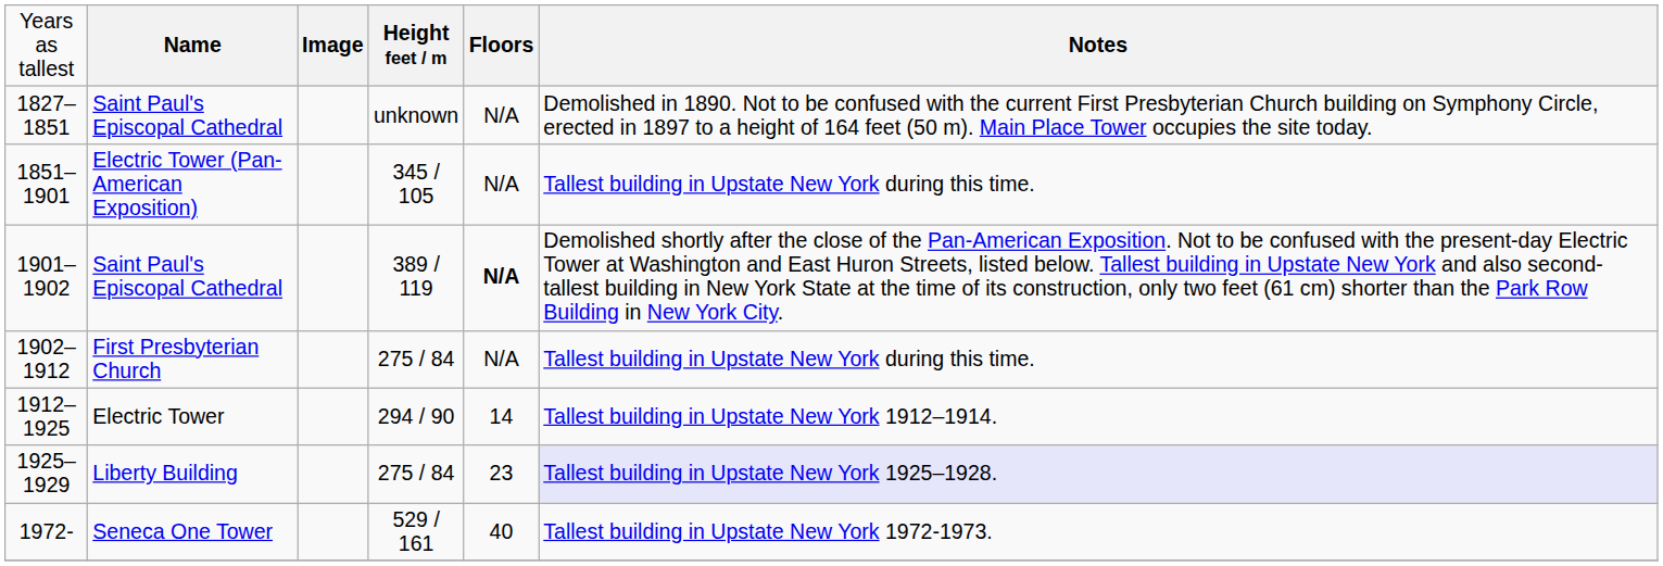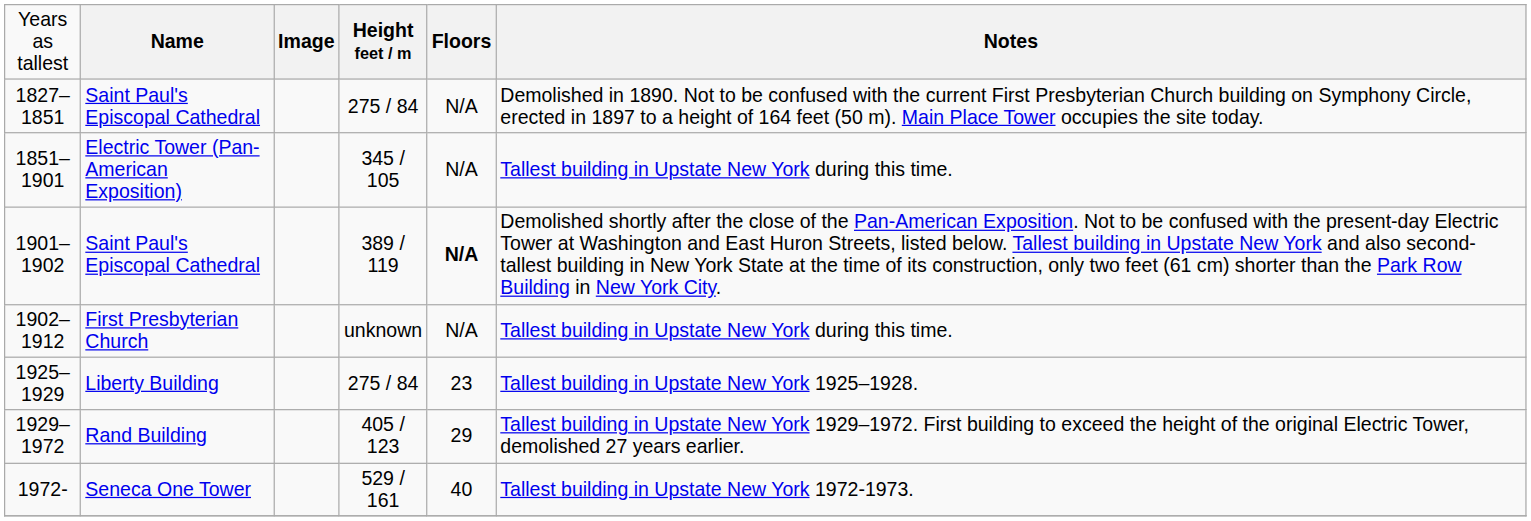1827–1851 | column 4: unknown -> 275 / 84
1902–1912 | column 4: 275 / 84 -> unknown
- row: 1912–1925 | Electric Tower | 294 / 90 | 14 | Tallest building in Upstate New York 1912–1914.
1925–1929 | column 6: lavender background -> no background
+ row: 1929–1972 | Rand Building | 405 / 123 | 29 | Tallest building in Upstate New York 1929–1972. First building to exceed the height of the original Electric Tower, demolished 27 years earlier.
